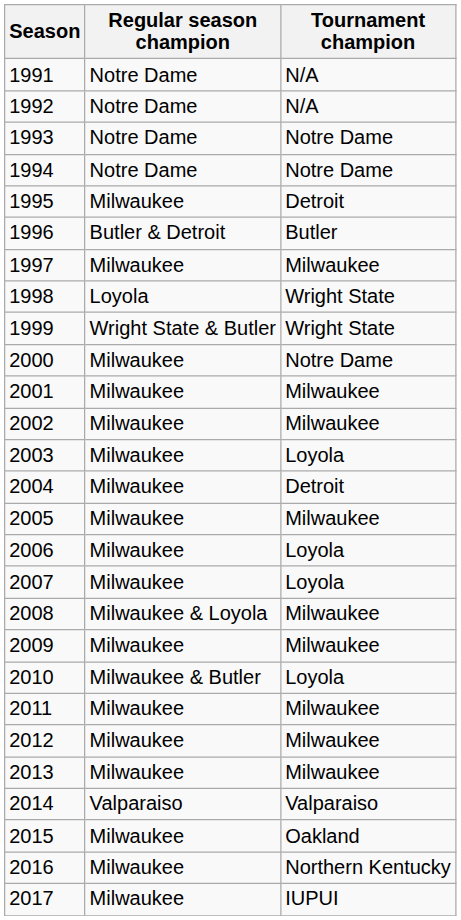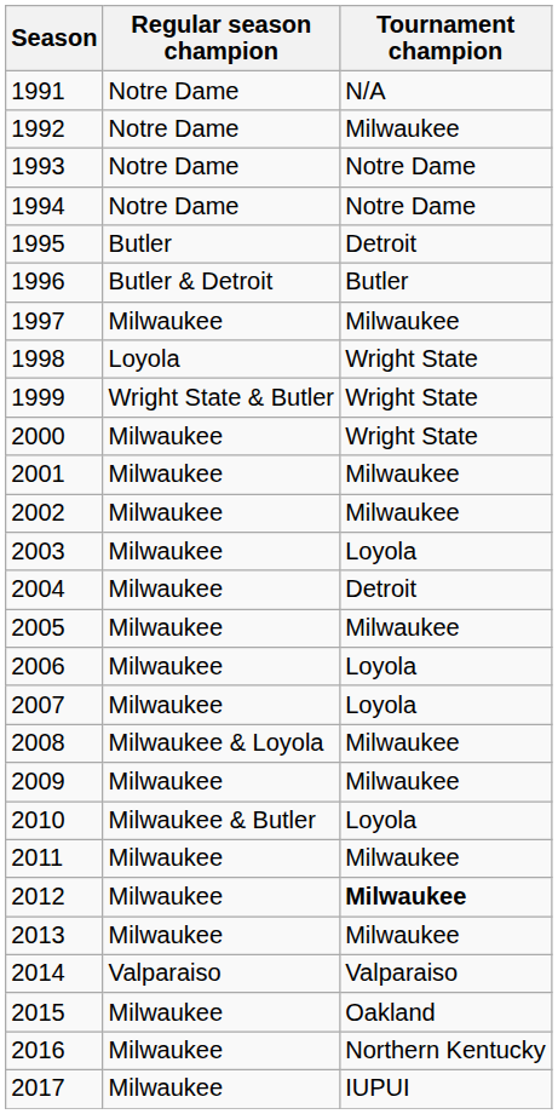1992 | Tournament champion: N/A -> Milwaukee
1995 | Regular season champion: Milwaukee -> Butler
2000 | Tournament champion: Notre Dame -> Wright State
2012 | Tournament champion: normal -> bold
